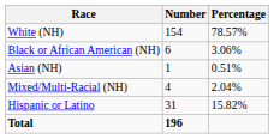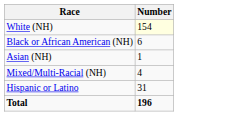- column: Percentage | 78.57% | 3.06% | 0.51% | 2.04% | 15.82%
White (NH) | Number: no background -> lightyellow background
